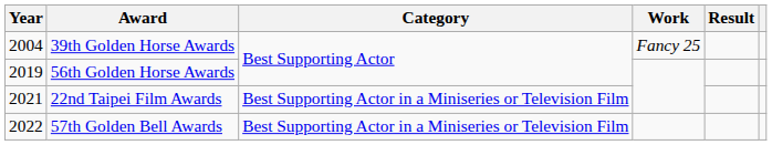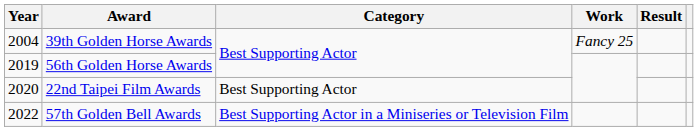22nd Taipei Film Awards | Year: 2021 -> 2020
22nd Taipei Film Awards | Category: Best Supporting Actor in a Miniseries or Television Film -> Best Supporting Actor
